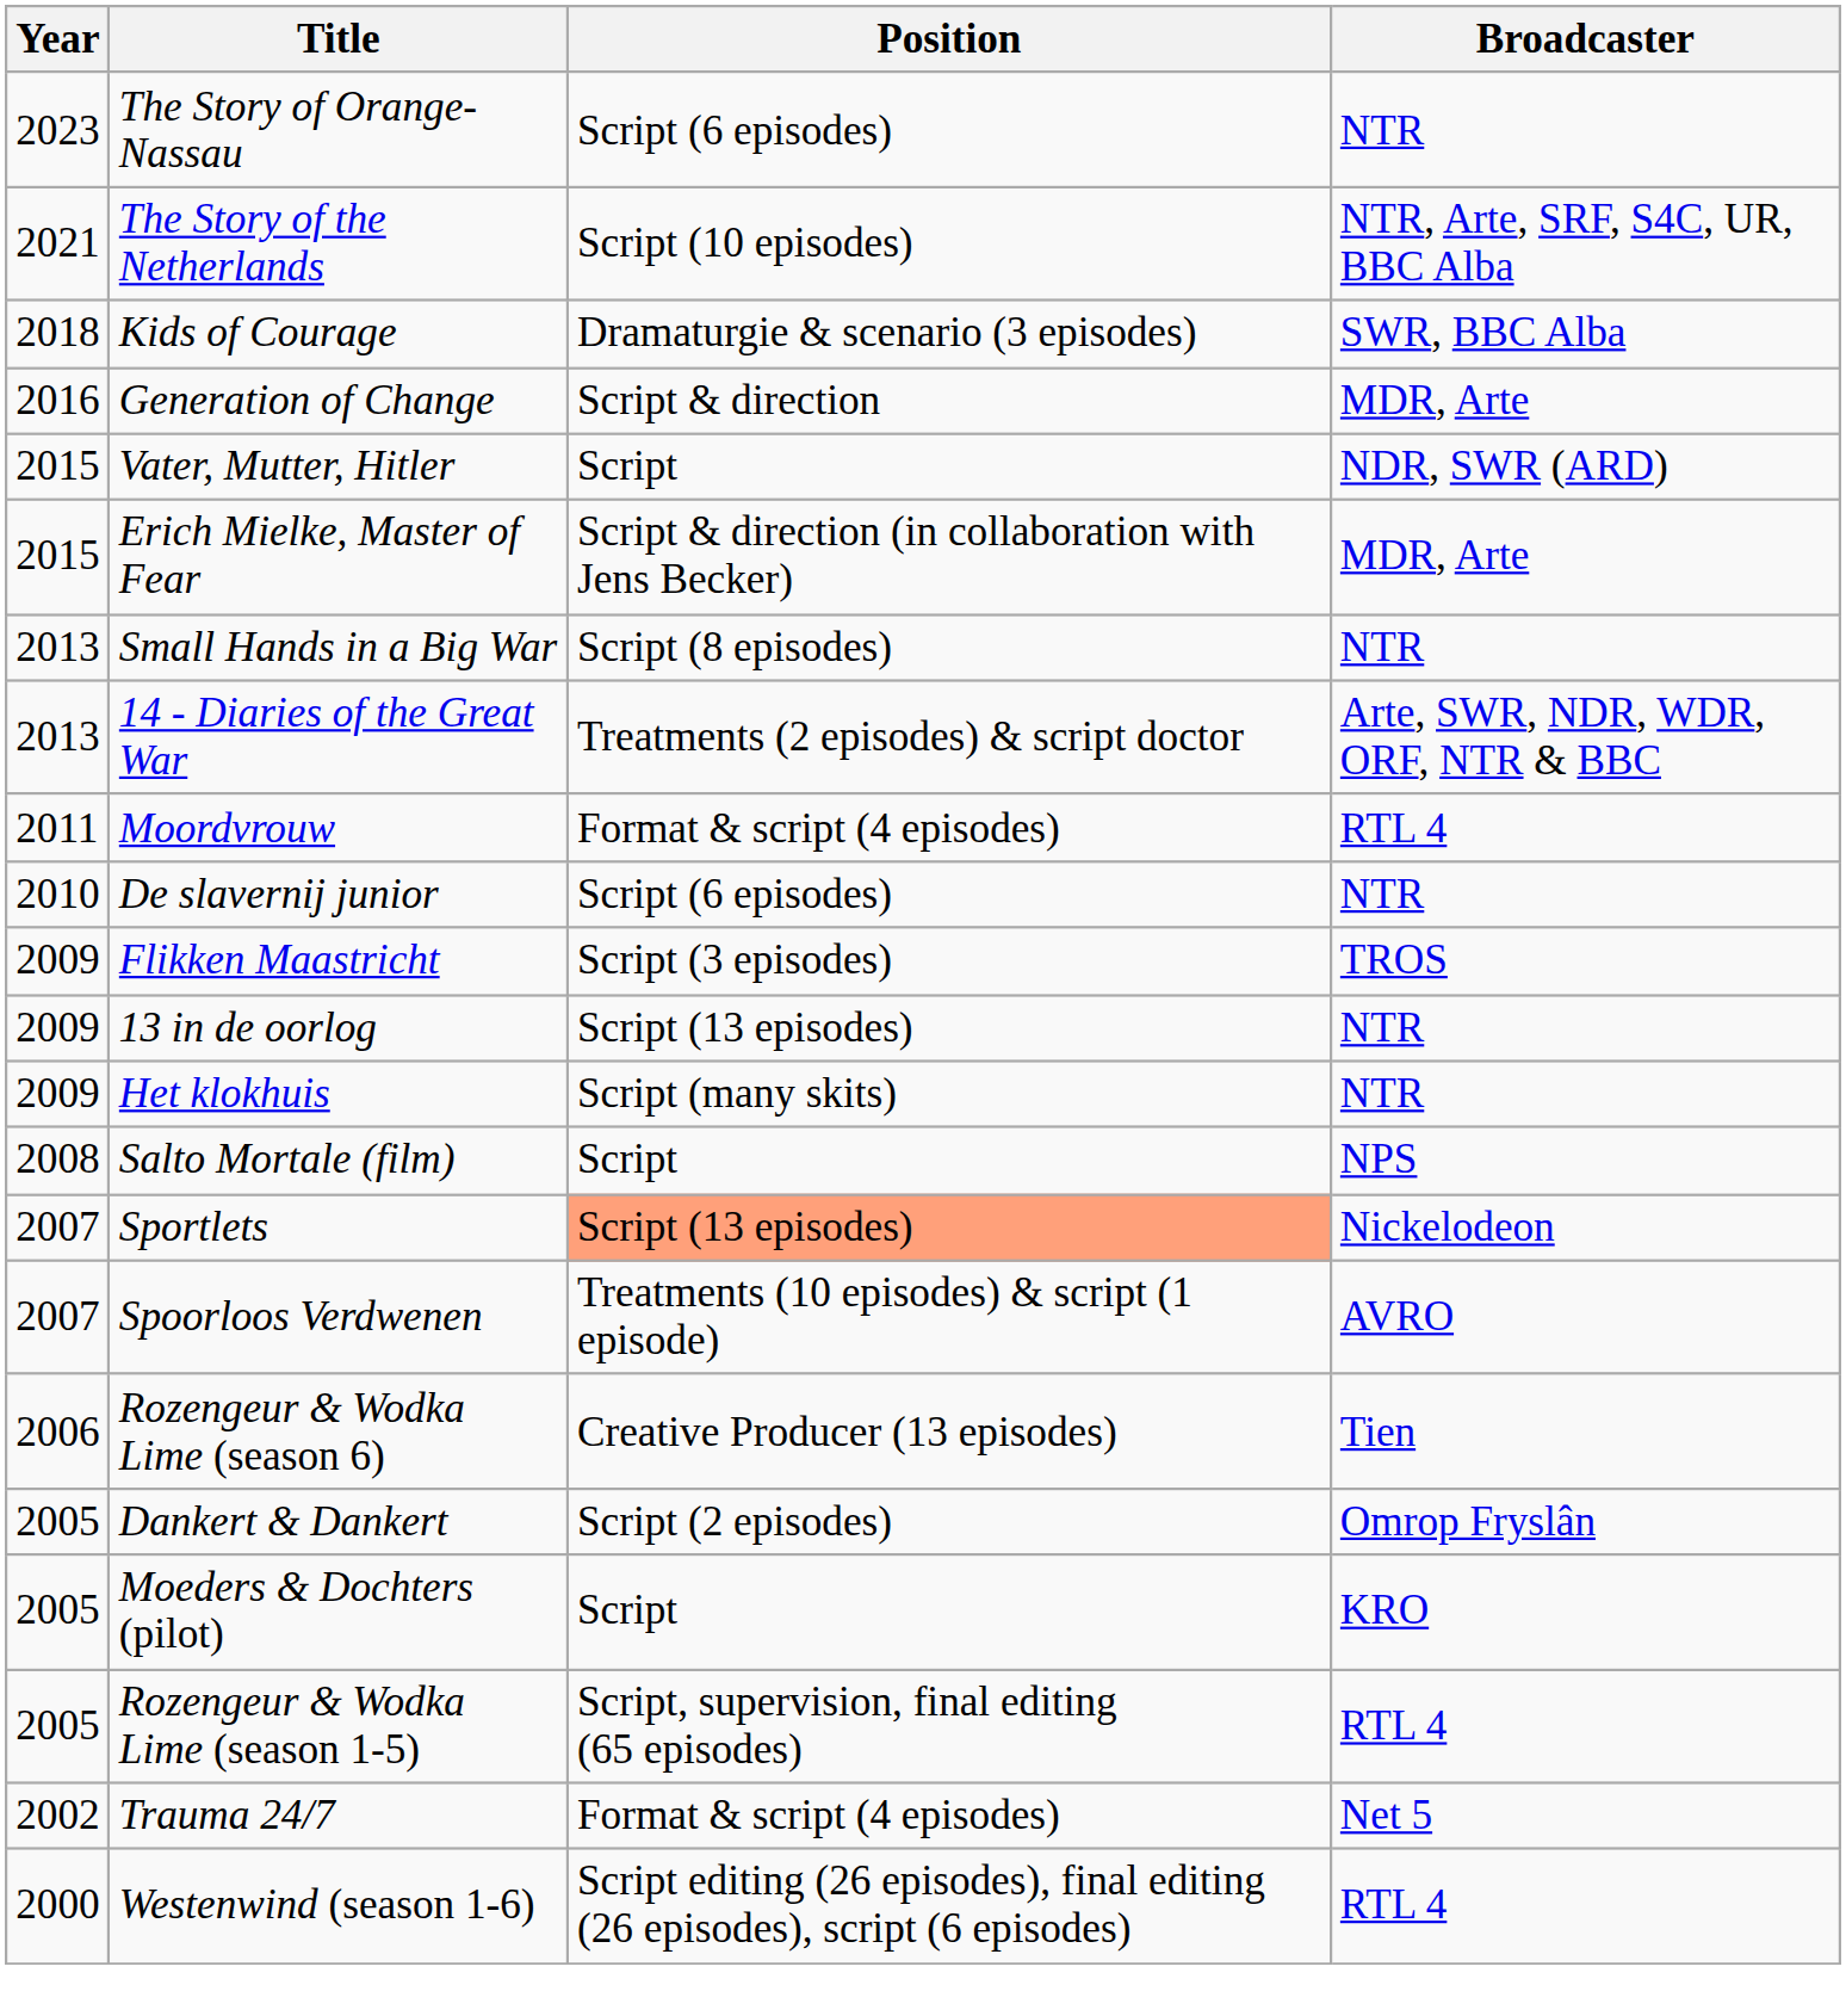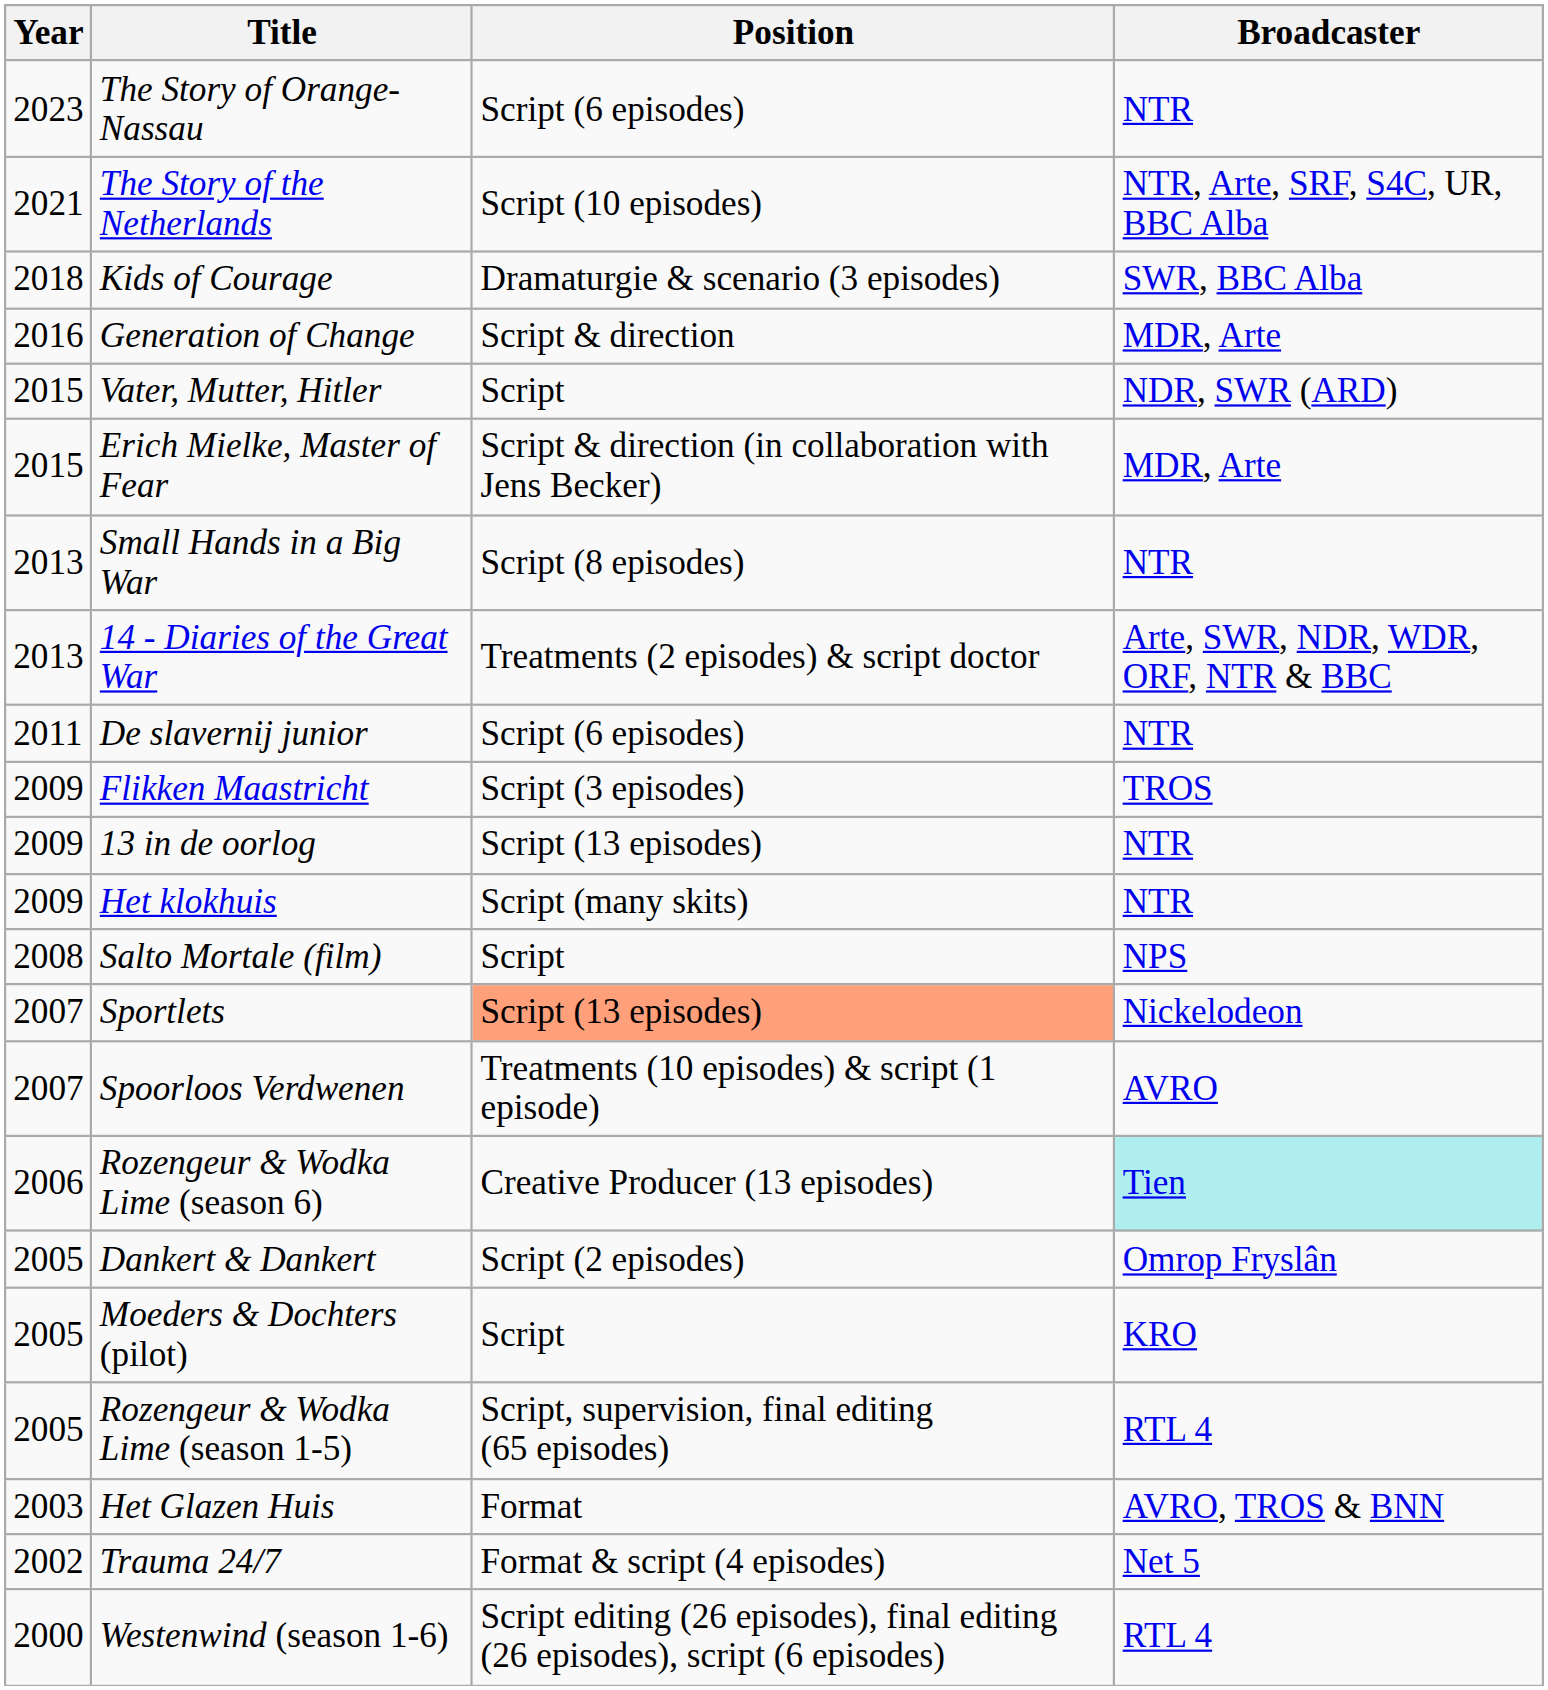- row: 2011 | Moordvrouw | Format & script (4 episodes) | RTL 4
De slavernij junior | Year: 2010 -> 2011
Rozengeur & Wodka Lime (season 6) | Broadcaster: no background -> paleturquoise background
+ row: 2003 | Het Glazen Huis | Format | AVRO, TROS & BNN
